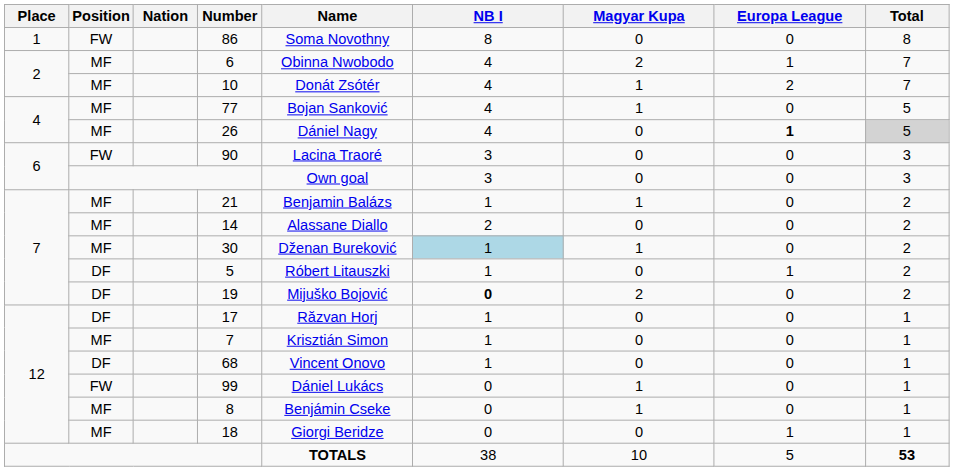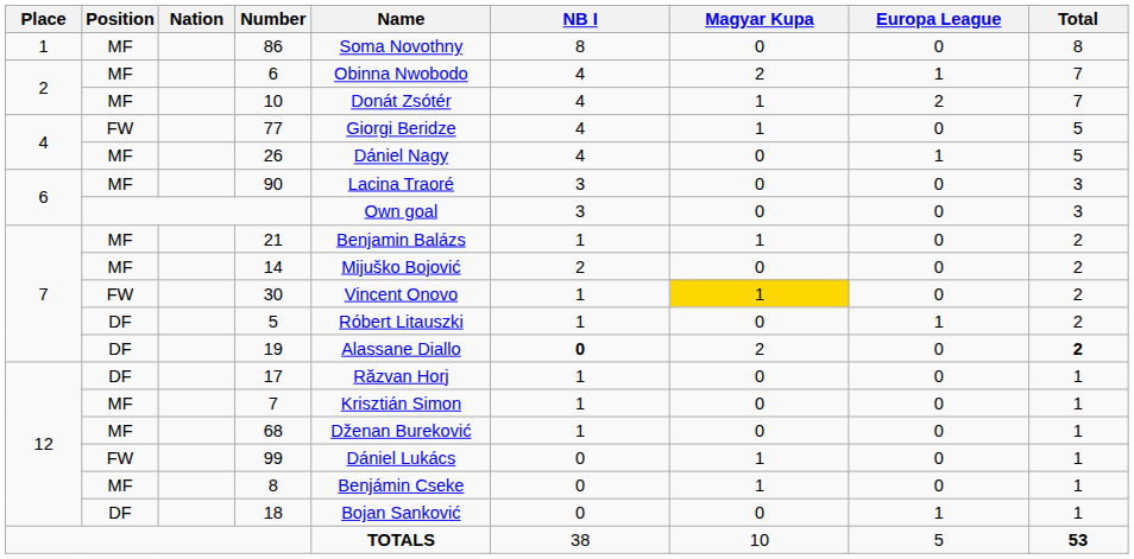86 | Position: FW -> MF
77 | Position: MF -> FW
77 | Name: Bojan Sanković -> Giorgi Beridze
26 | Europa League: bold -> normal
26 | Total: lightgrey background -> no background
90 | Position: FW -> MF
14 | Name: Alassane Diallo -> Mijuško Bojović
30 | Position: MF -> FW
30 | Name: Dženan Bureković -> Vincent Onovo
30 | NB I: lightblue background -> no background
30 | Magyar Kupa: no background -> gold background
19 | Name: Mijuško Bojović -> Alassane Diallo
19 | Total: normal -> bold
68 | Position: DF -> MF
68 | Name: Vincent Onovo -> Dženan Bureković
18 | Position: MF -> DF
18 | Name: Giorgi Beridze -> Bojan Sanković
